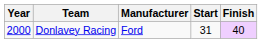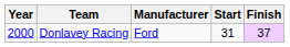Donlavey Racing | Finish: 40 -> 37
